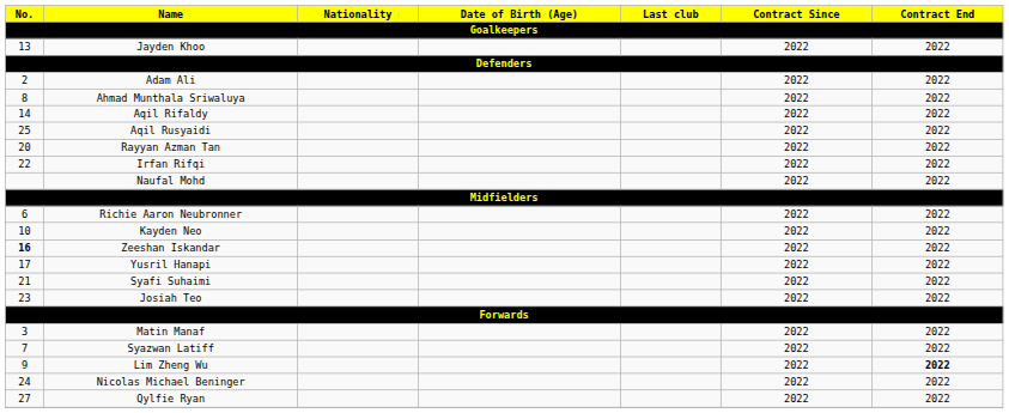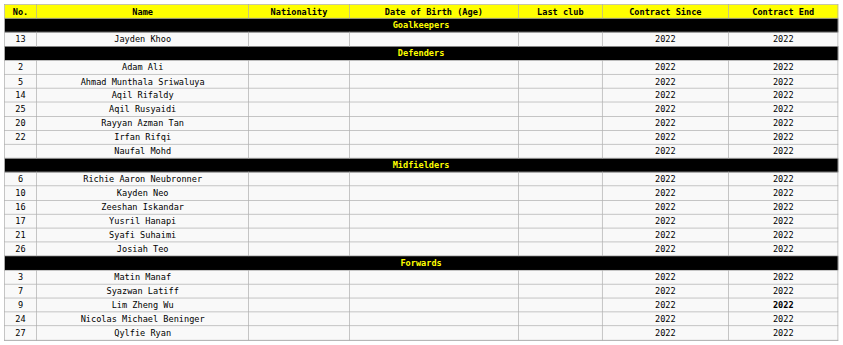Ahmad Munthala Sriwaluya | No.: 8 -> 5
Zeeshan Iskandar | No.: bold -> normal
Josiah Teo | No.: 23 -> 26
